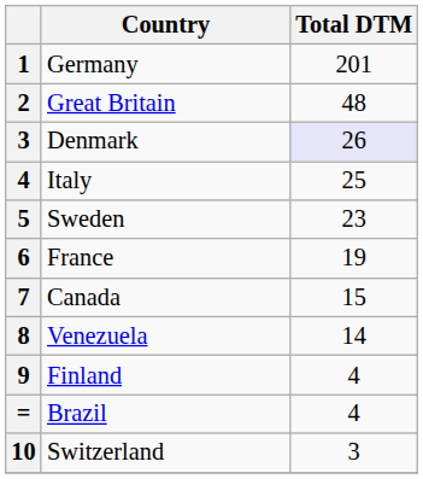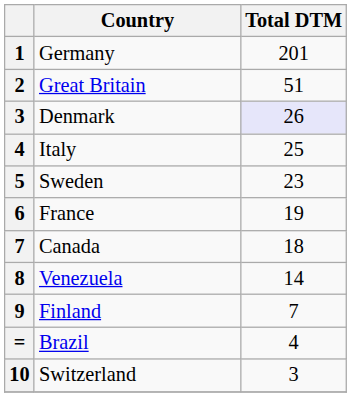Great Britain | Total DTM: 48 -> 51
Canada | Total DTM: 15 -> 18
Finland | Total DTM: 4 -> 7
